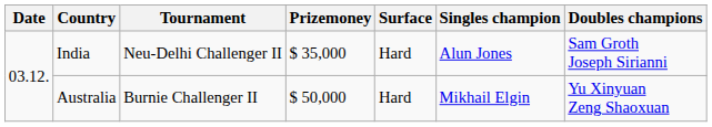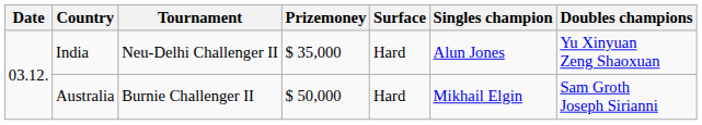India | Doubles champions: Sam Groth Joseph Sirianni -> Yu Xinyuan Zeng Shaoxuan
Australia | Doubles champions: Yu Xinyuan Zeng Shaoxuan -> Sam Groth Joseph Sirianni
